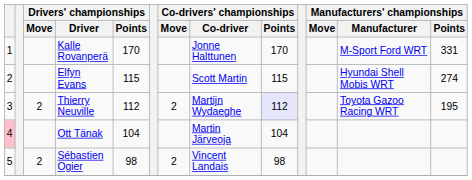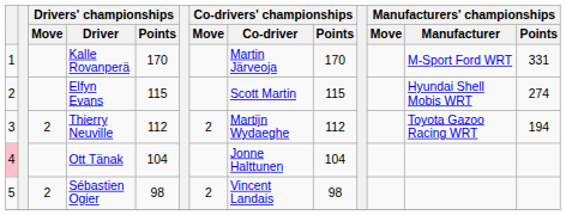Kalle Rovanperä | Co-drivers' championships / Co-driver: Jonne Halttunen -> Martin Järveoja
Thierry Neuville | Co-drivers' championships / Points: lavender background -> no background
Thierry Neuville | Manufacturers' championships / Points: 195 -> 194
Ott Tänak | Co-drivers' championships / Co-driver: Martin Järveoja -> Jonne Halttunen
